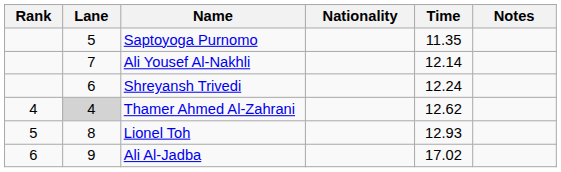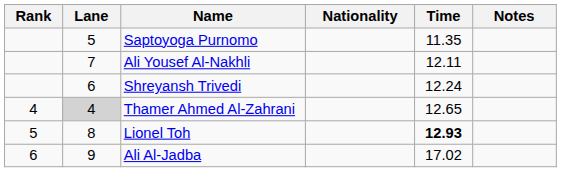Ali Yousef Al-Nakhli | Time: 12.14 -> 12.11
Thamer Ahmed Al-Zahrani | Time: 12.62 -> 12.65
Lionel Toh | Time: normal -> bold
